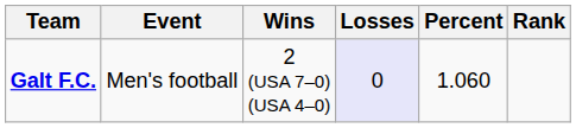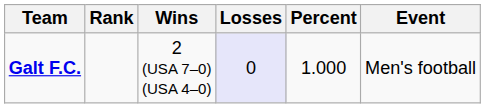columns swapped: Event <-> Rank
Galt F.C. | Percent: 1.060 -> 1.000
